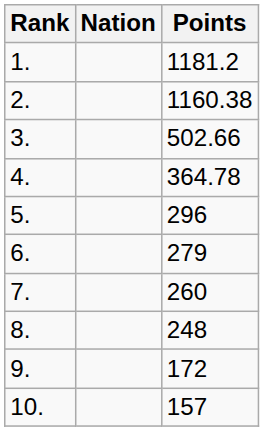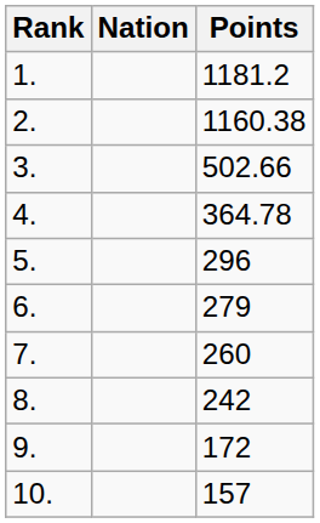8. | Points: 248 -> 242
